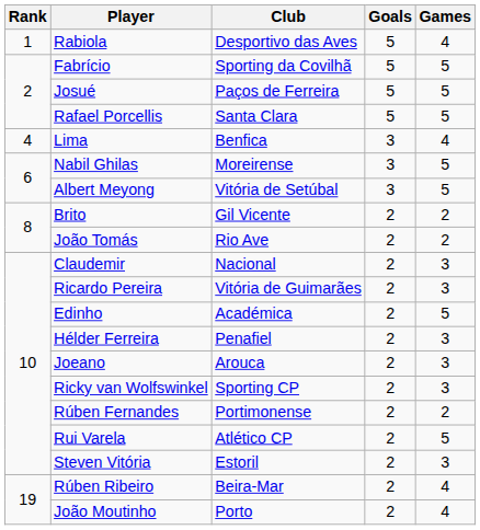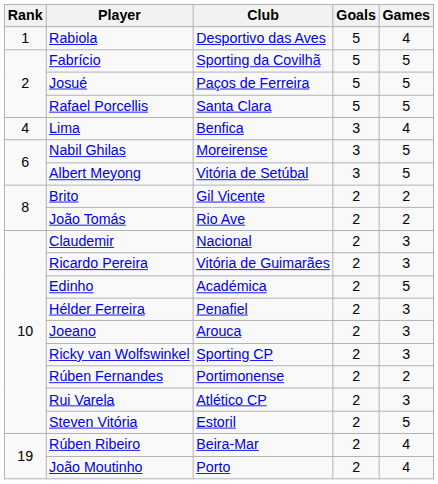Rui Varela | Games: 5 -> 3
Steven Vitória | Games: 3 -> 5
